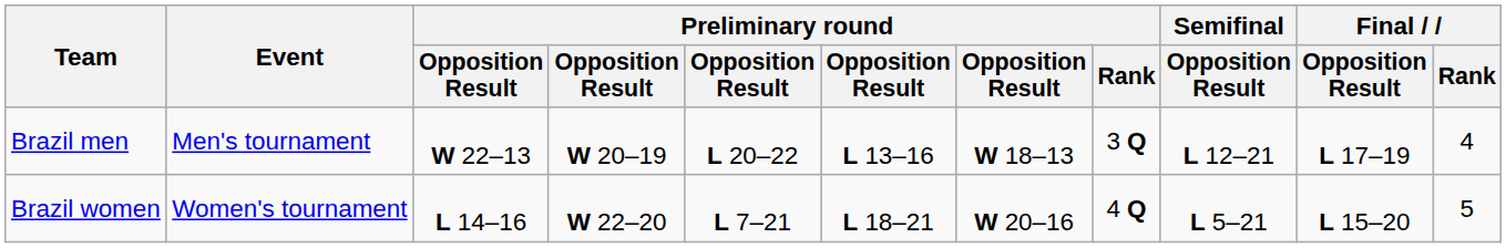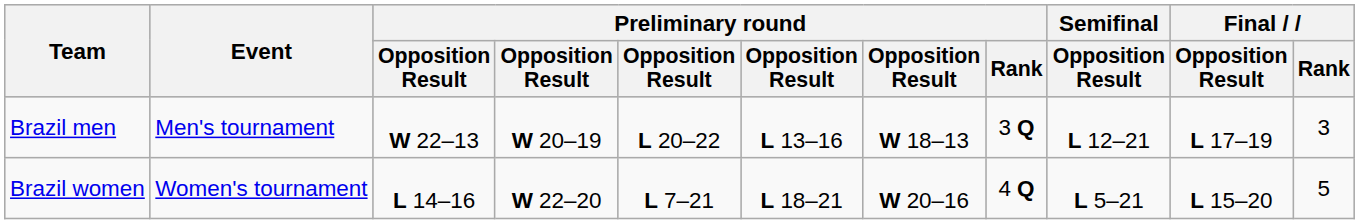Brazil men | Final / Rank: 4 -> 3
